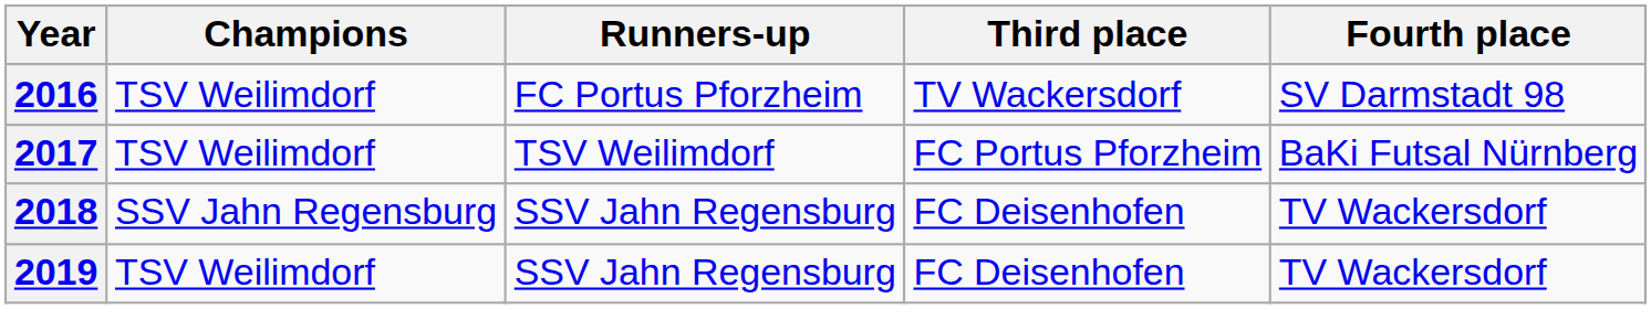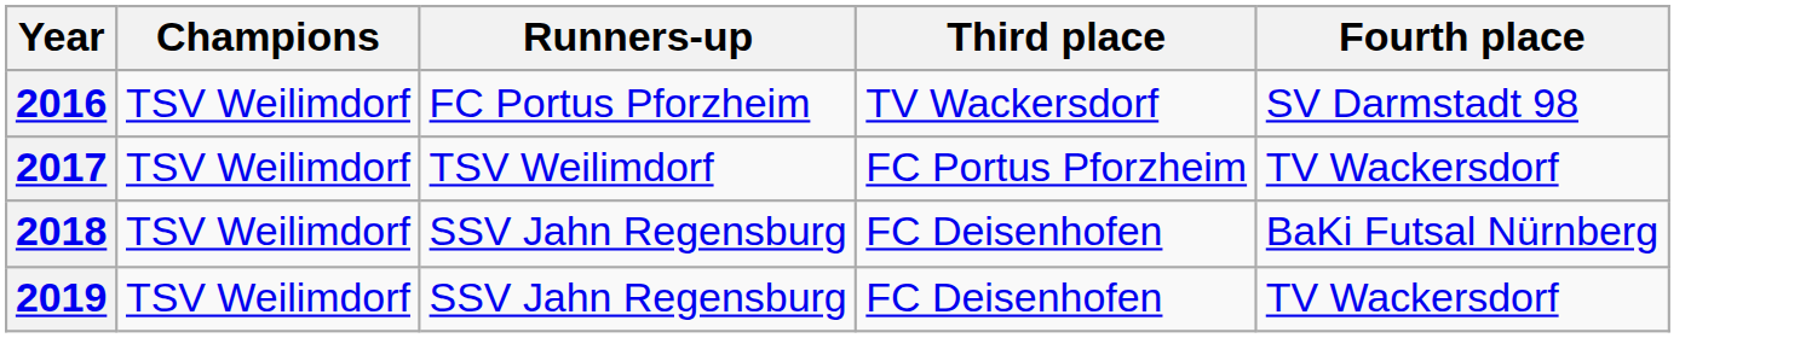2017 | Fourth place: BaKi Futsal Nürnberg -> TV Wackersdorf
2018 | Champions: SSV Jahn Regensburg -> TSV Weilimdorf
2018 | Fourth place: TV Wackersdorf -> BaKi Futsal Nürnberg
